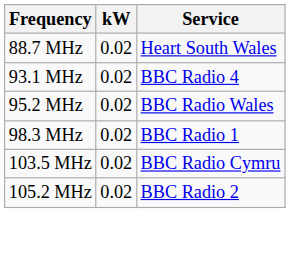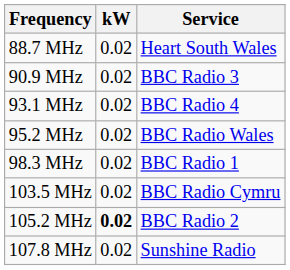+ row: 90.9 MHz | 0.02 | BBC Radio 3
105.2 MHz | kW: normal -> bold
+ row: 107.8 MHz | 0.02 | Sunshine Radio
